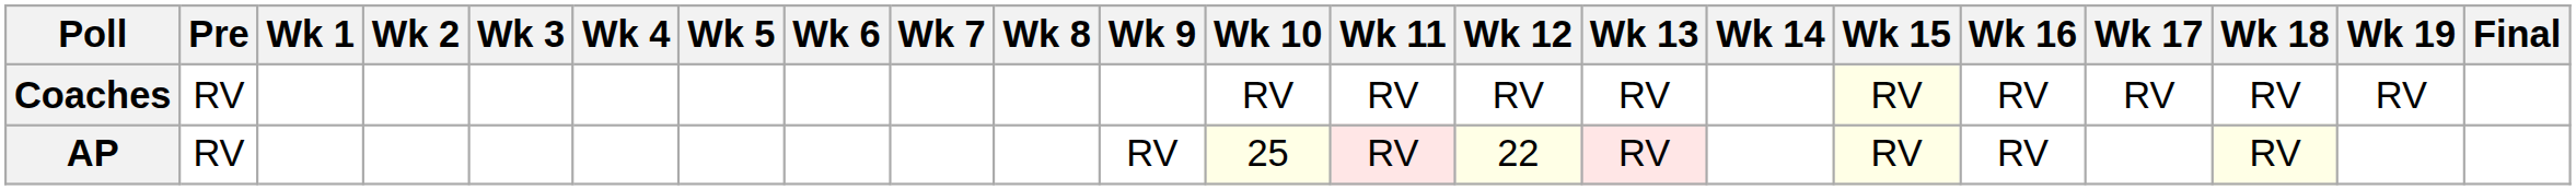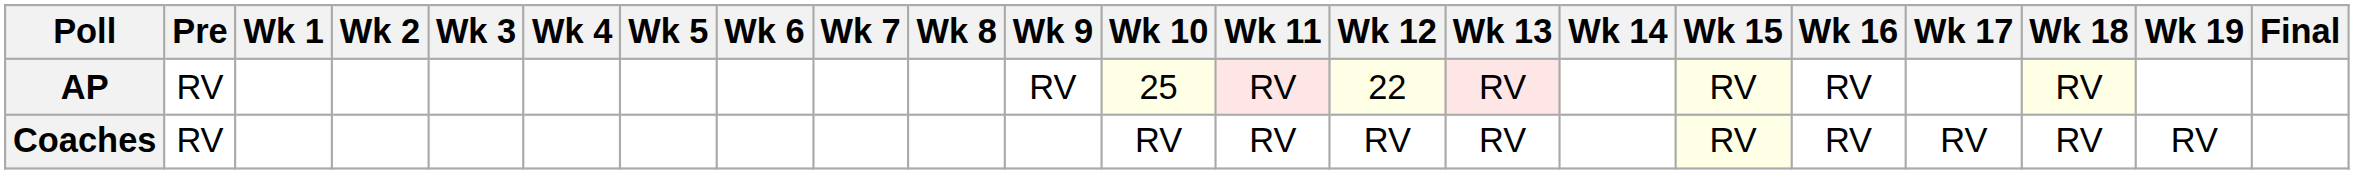rows swapped: AP <-> Coaches
